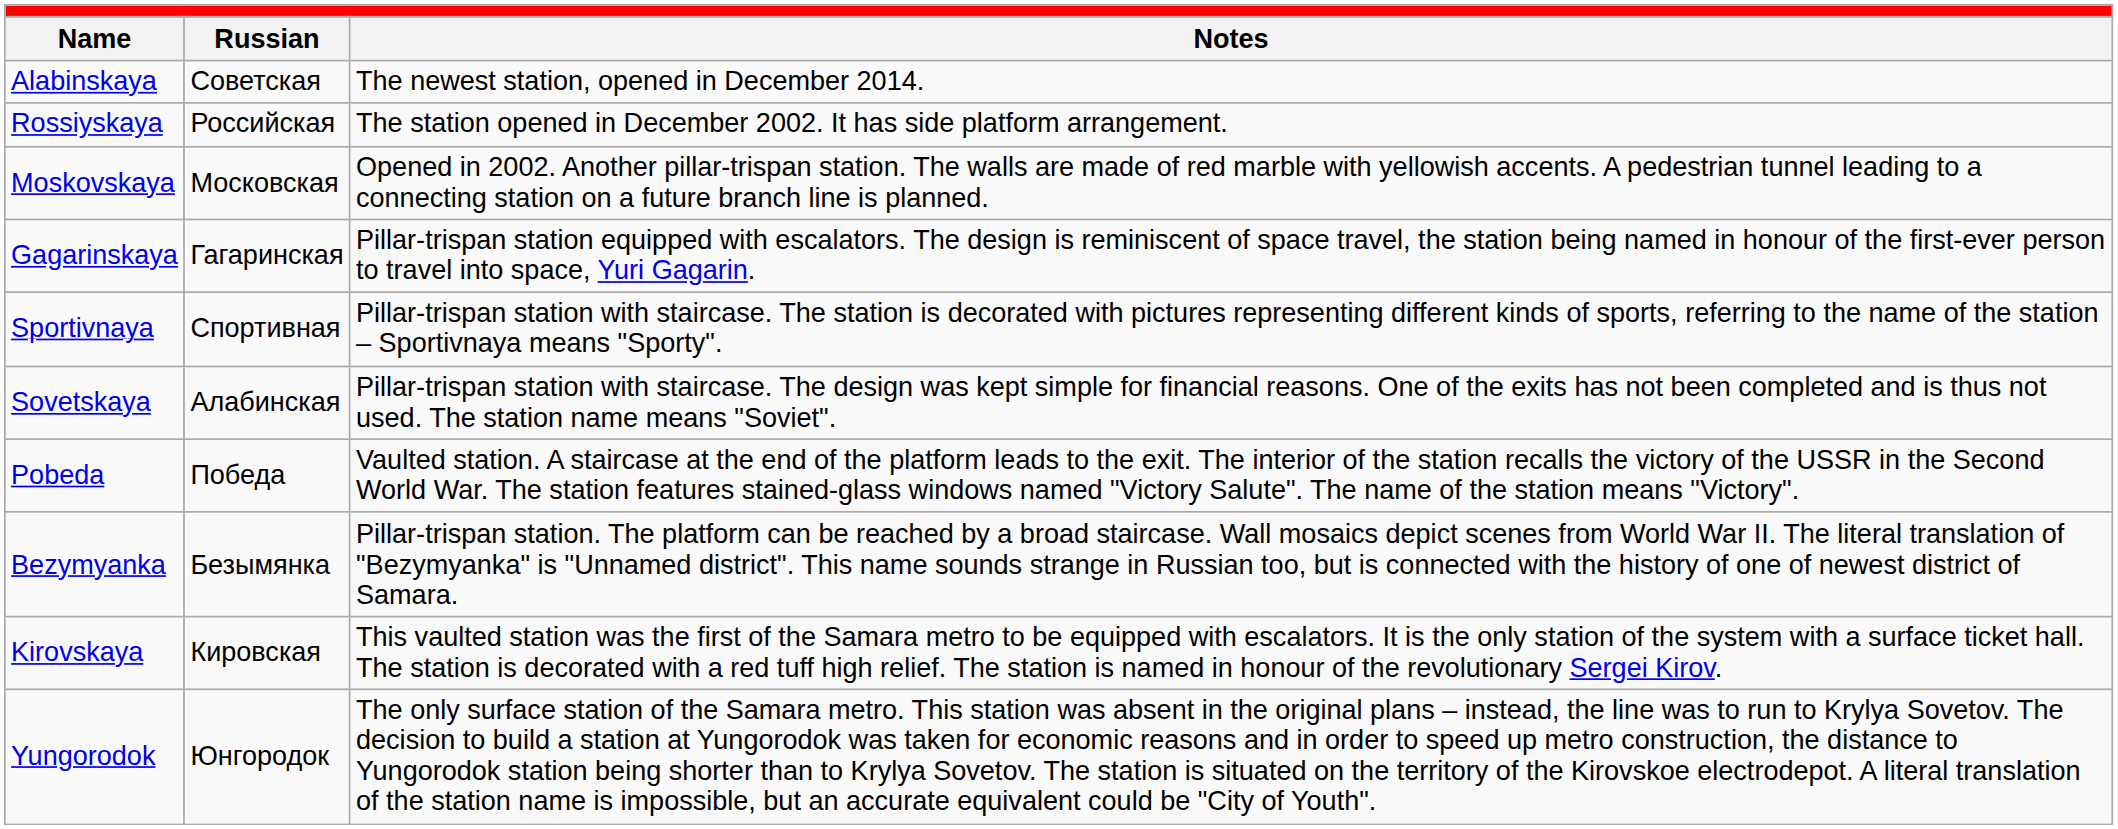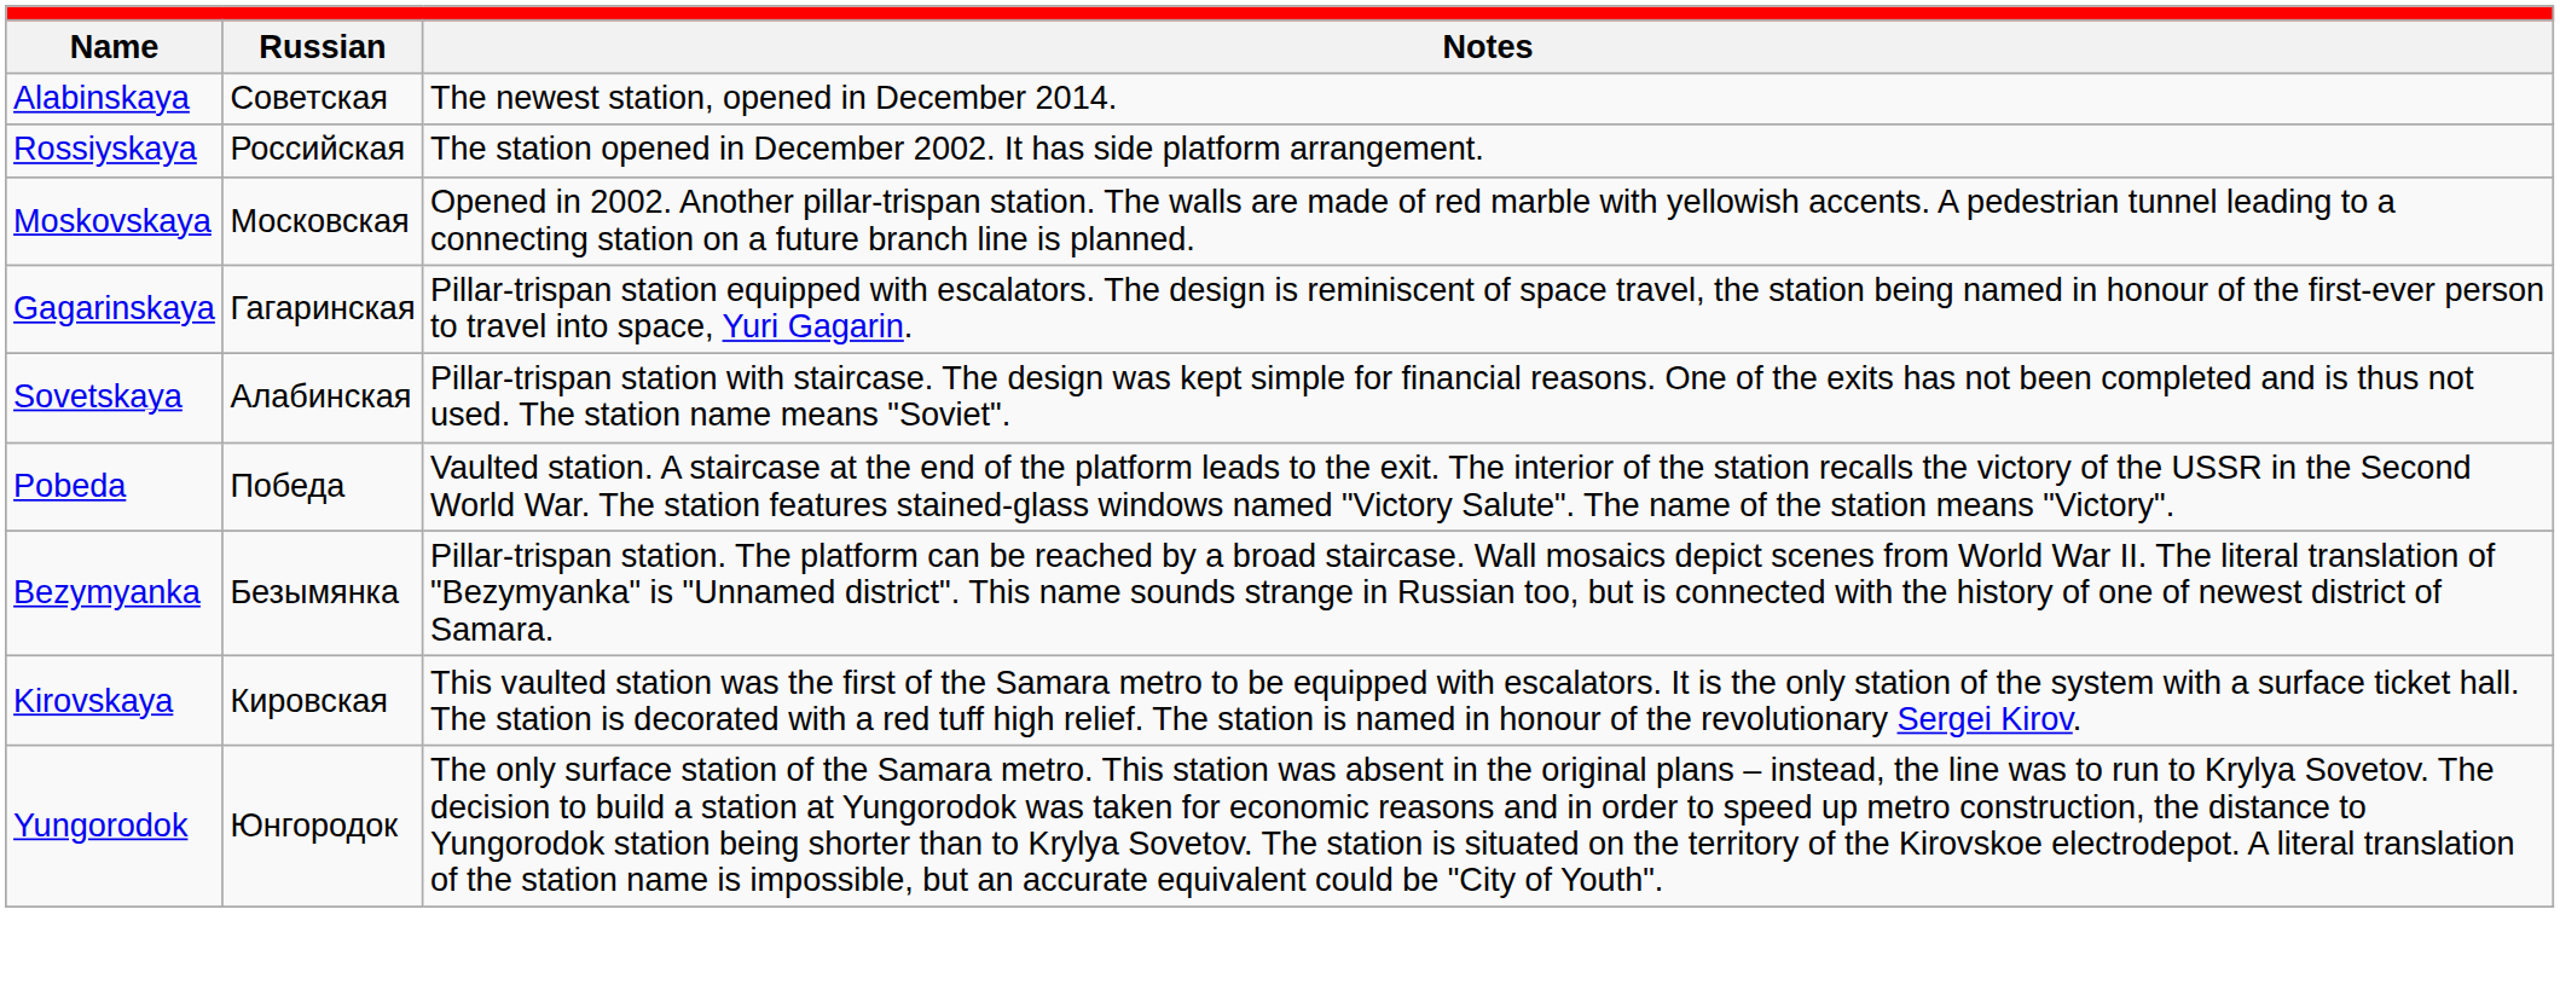- row: Sportivnaya | Спортивная | Pillar-trispan station with staircase. The station is decorated with pictures representing different kinds of sports, referring to the name of the station – Sportivnaya means "Sporty".
